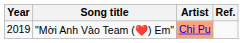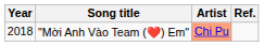"Mời Anh Vào Team (❤️) Em" | Year: 2019 -> 2018
